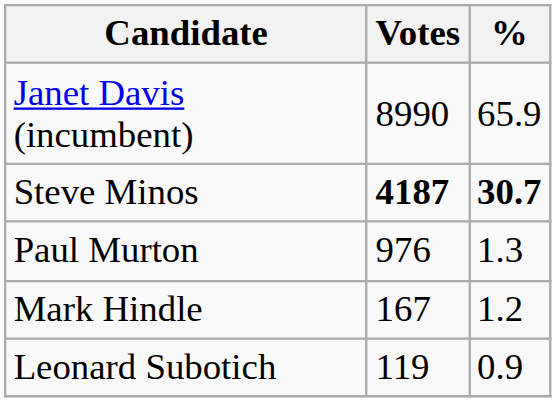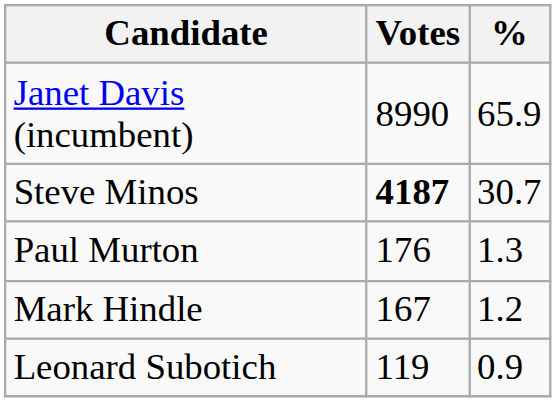Steve Minos | %: bold -> normal
Paul Murton | Votes: 976 -> 176
